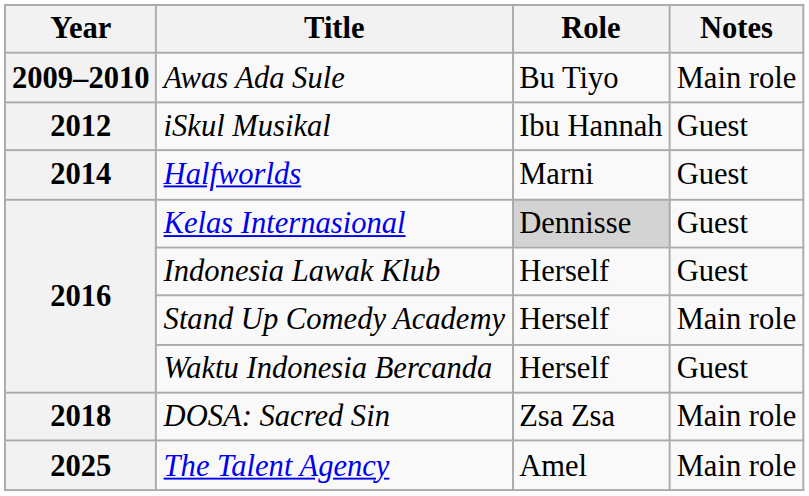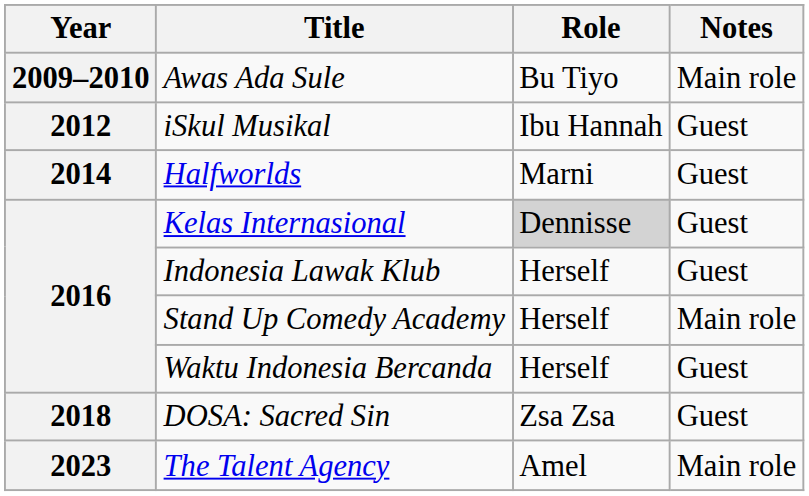DOSA: Sacred Sin | Notes: Main role -> Guest
The Talent Agency | Year: 2025 -> 2023
